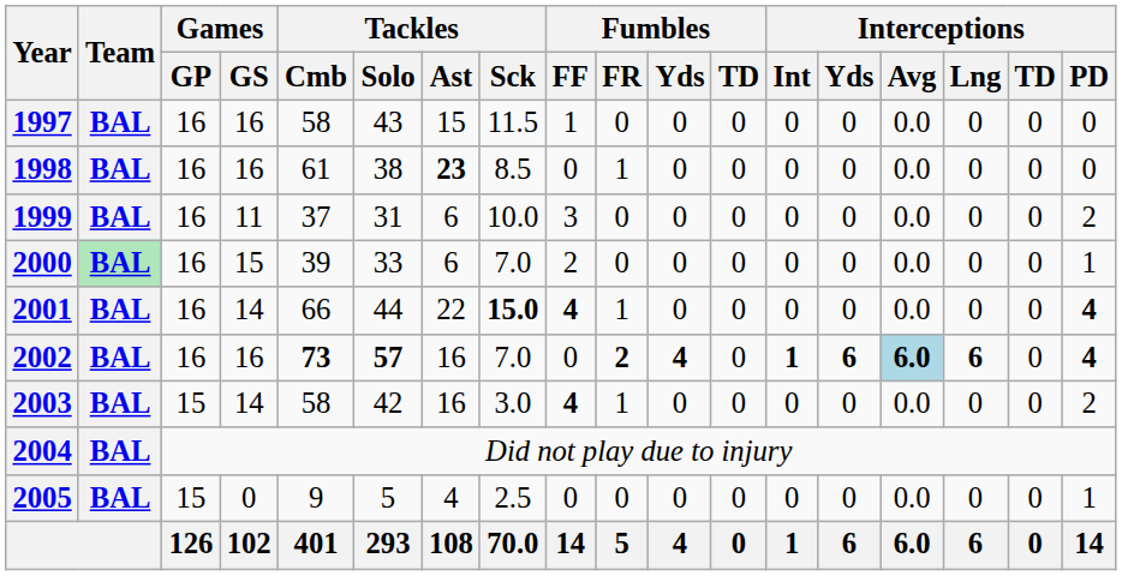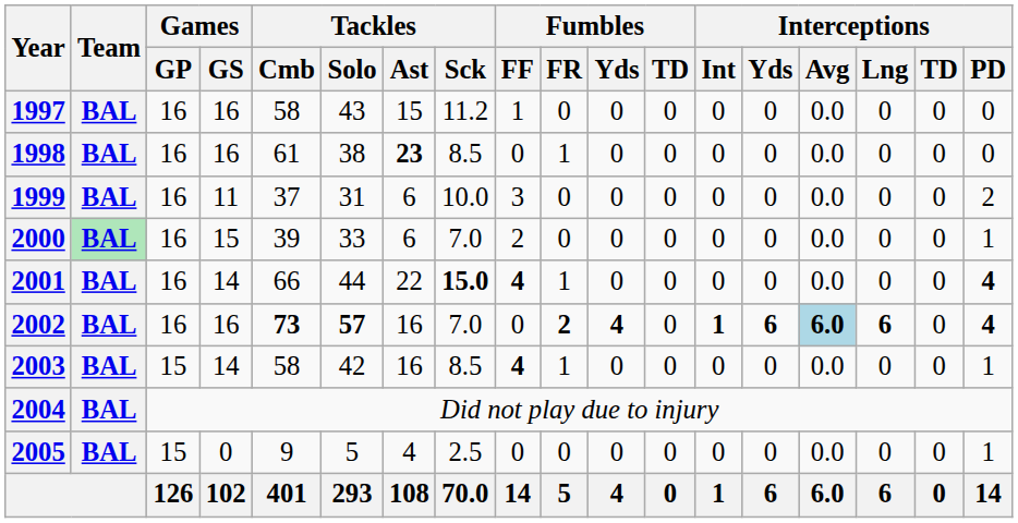1997 | Tackles / Sck: 11.5 -> 11.2
2003 | Tackles / Sck: 3.0 -> 8.5
2003 | Interceptions / PD: 2 -> 1
